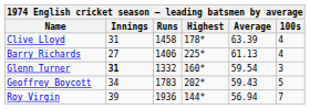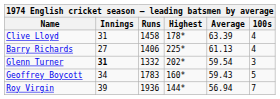Glenn Turner | Highest: 160* -> 202*
Geoffrey Boycott | Highest: 202* -> 160*
